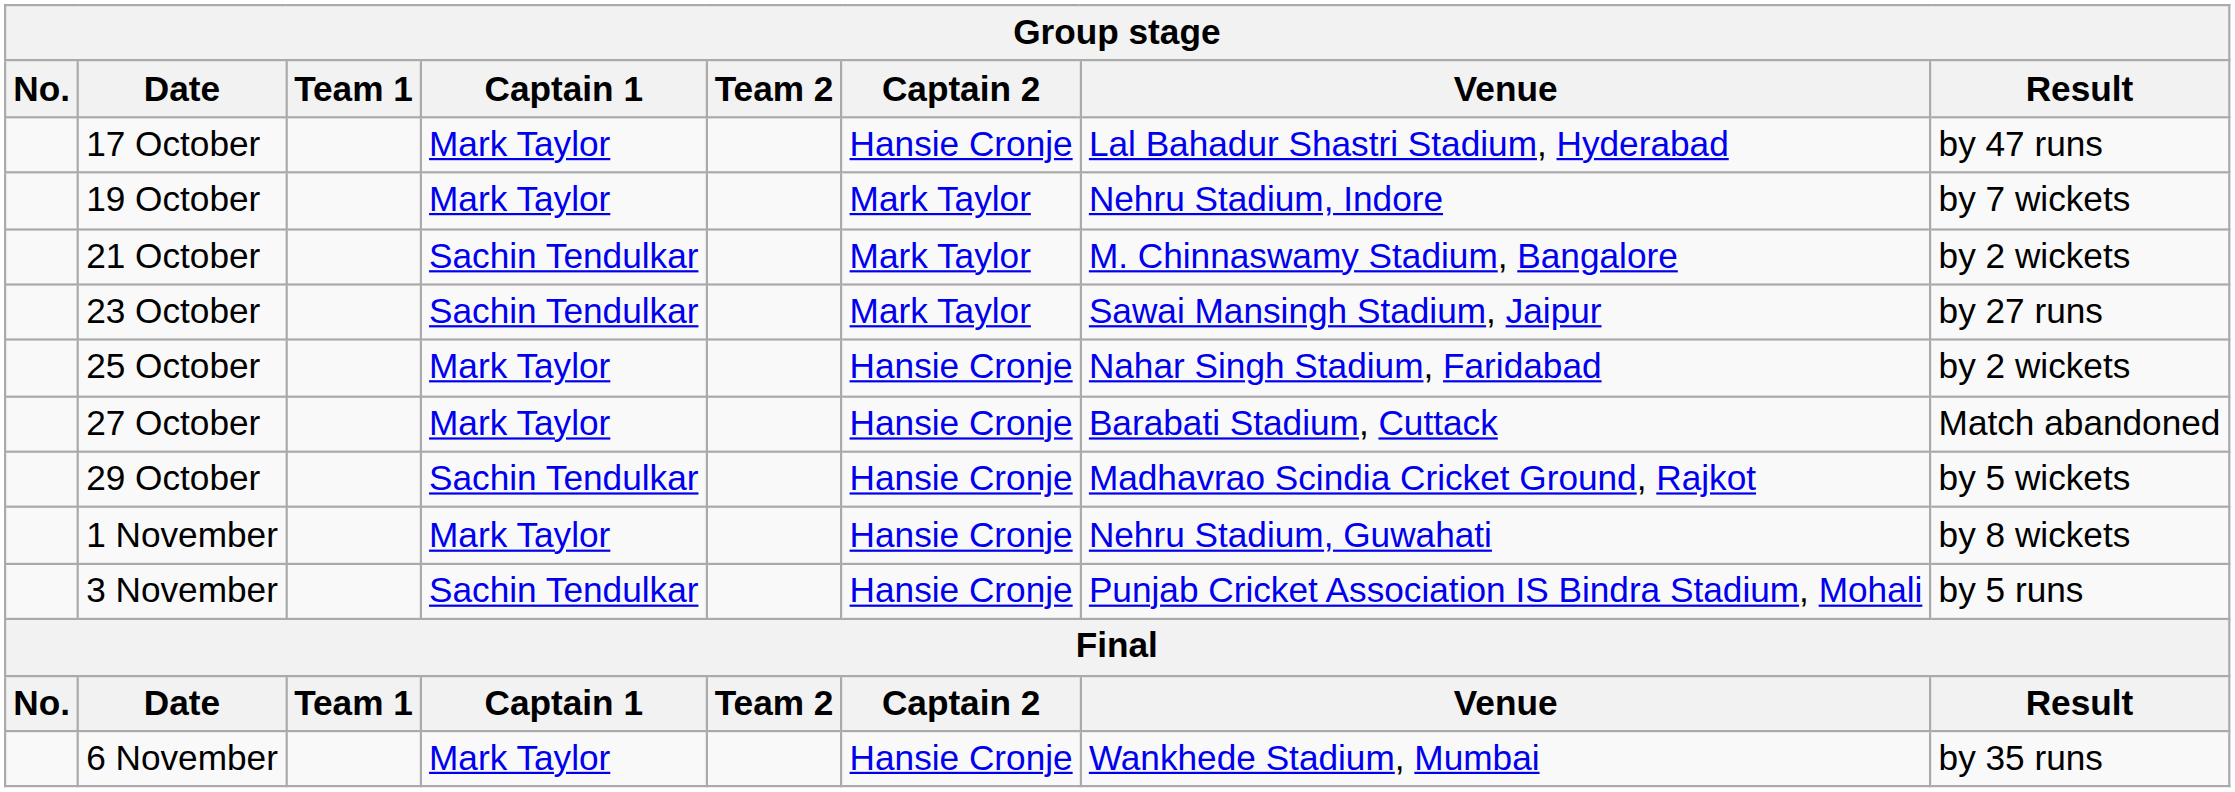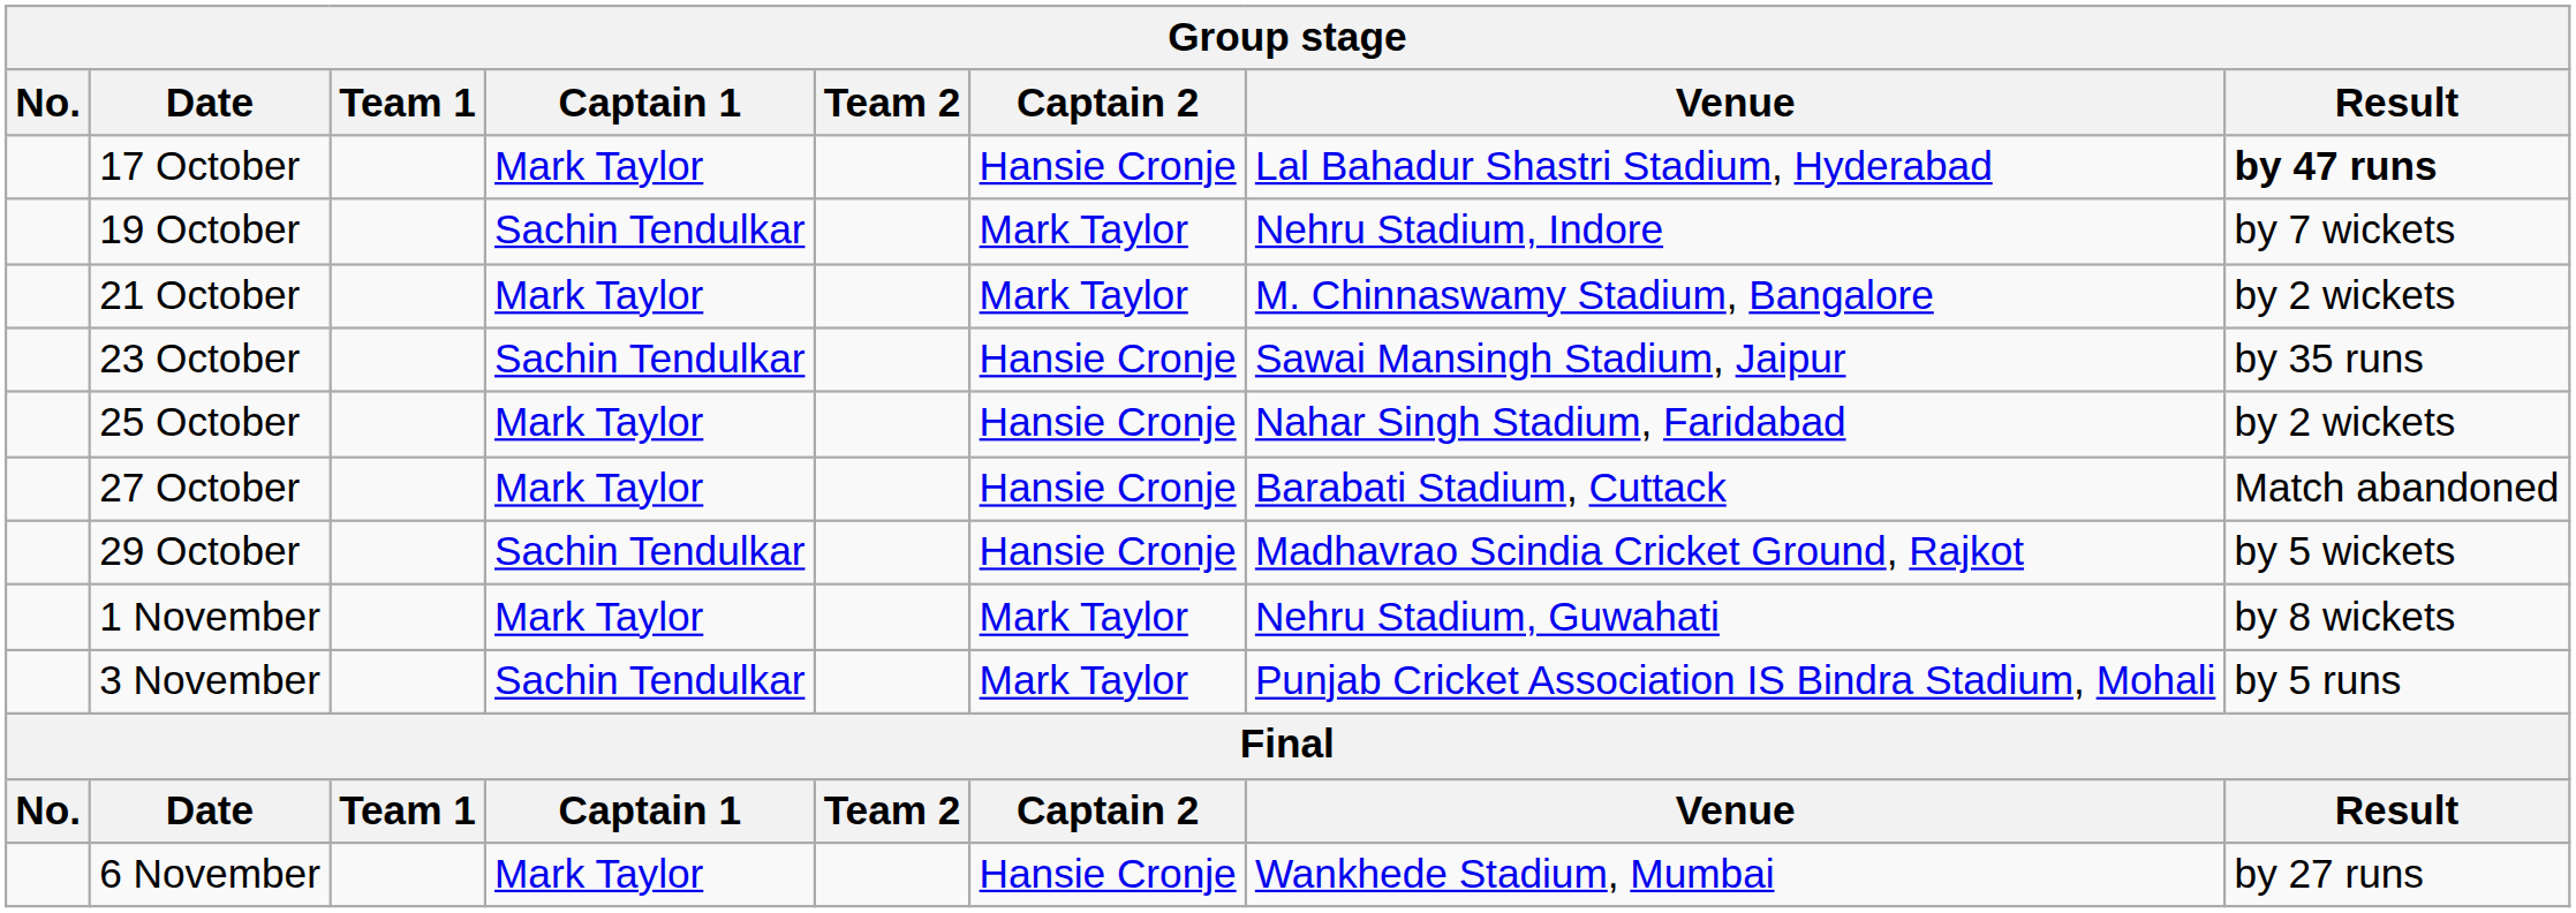17 October | Result: normal -> bold
19 October | Captain 1: Mark Taylor -> Sachin Tendulkar
21 October | Captain 1: Sachin Tendulkar -> Mark Taylor
23 October | Captain 2: Mark Taylor -> Hansie Cronje
23 October | Result: by 27 runs -> by 35 runs
1 November | Captain 2: Hansie Cronje -> Mark Taylor
3 November | Captain 2: Hansie Cronje -> Mark Taylor
6 November | Result: by 35 runs -> by 27 runs
